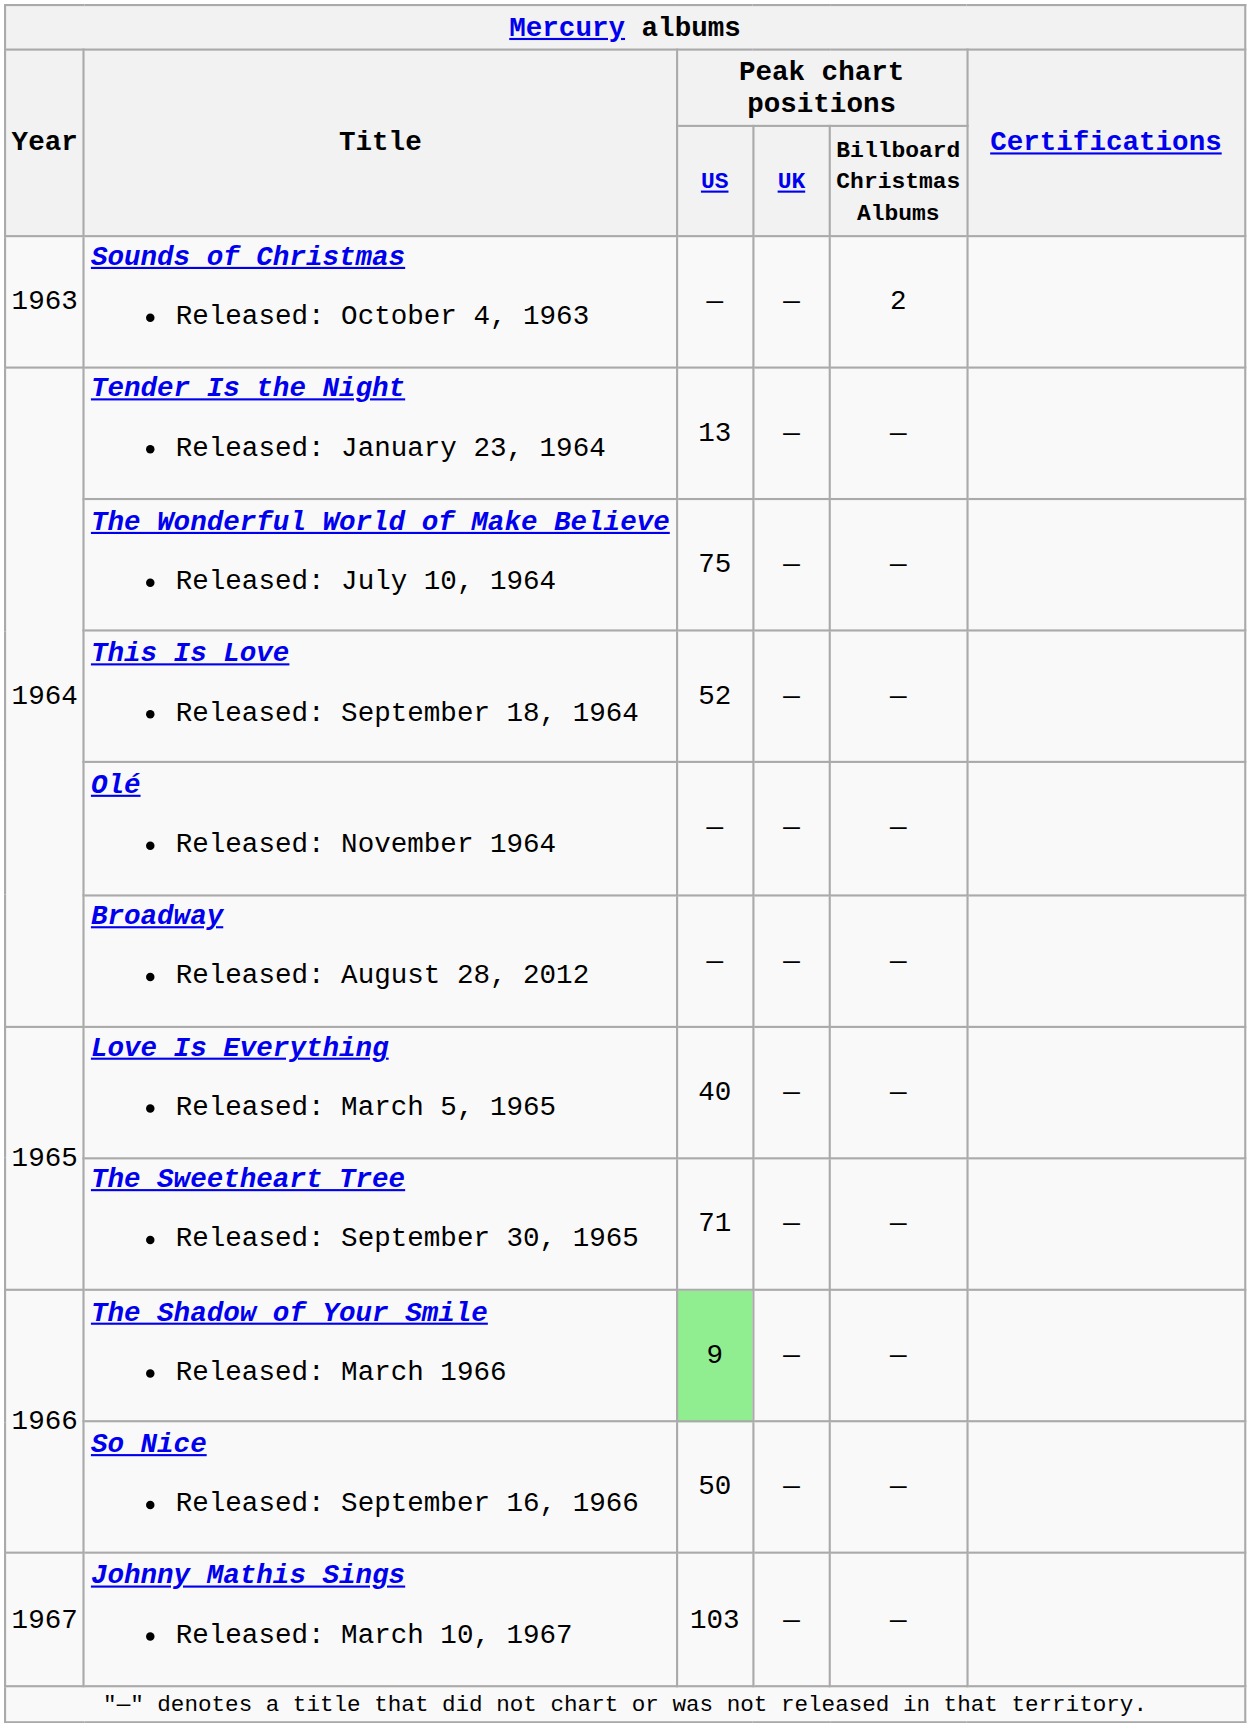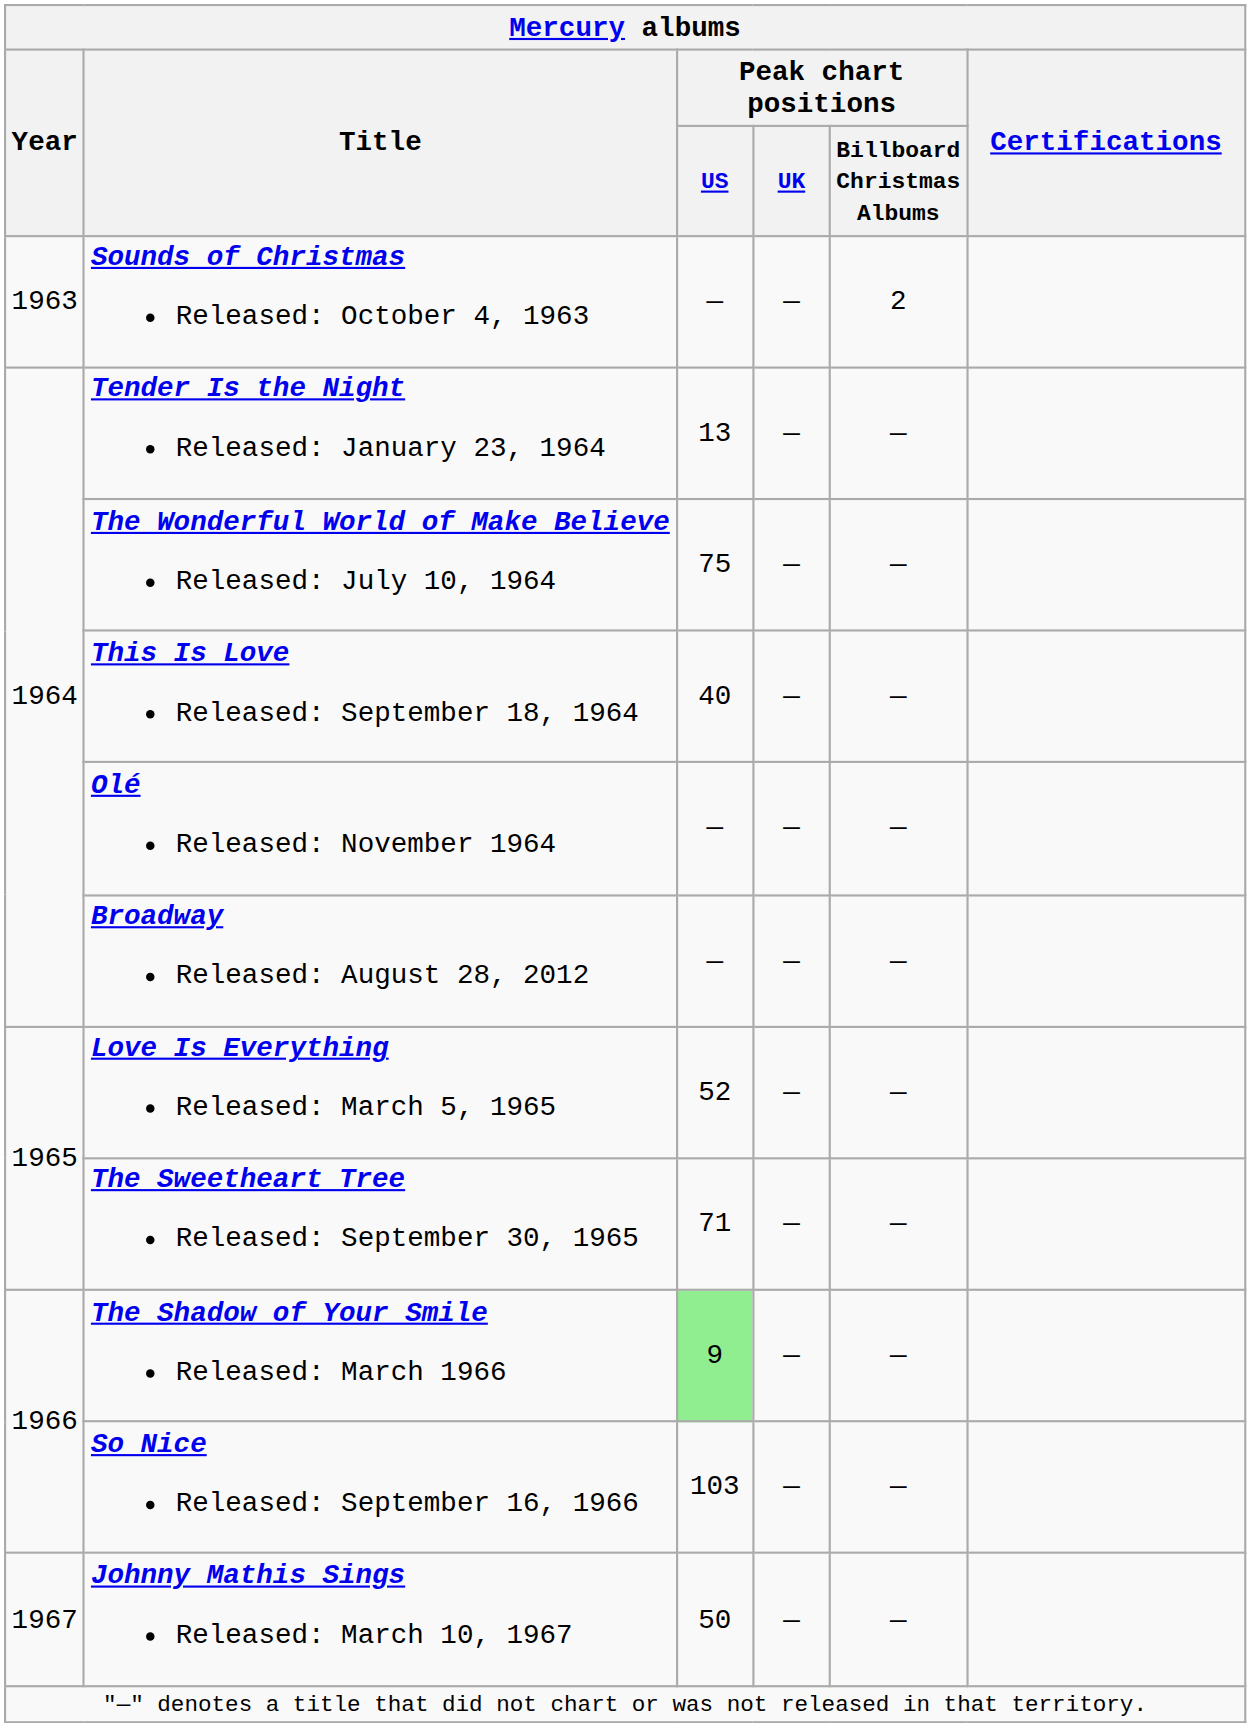This Is Love Released: September 18, 1964 | Mercury albums / Peak chart positions / US: 52 -> 40
Love Is Everything Released: March 5, 1965 | Mercury albums / Peak chart positions / US: 40 -> 52
So Nice Released: September 16, 1966 | Mercury albums / Peak chart positions / US: 50 -> 103
Johnny Mathis Sings Released: March 10, 1967 | Mercury albums / Peak chart positions / US: 103 -> 50
